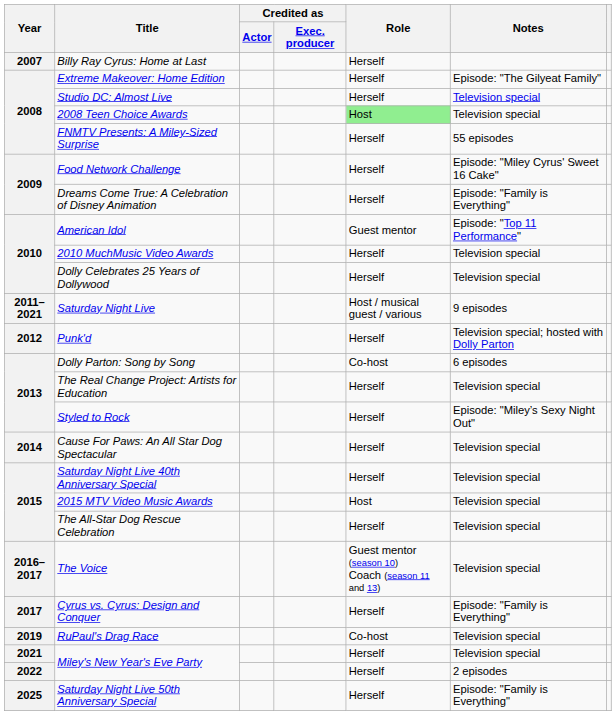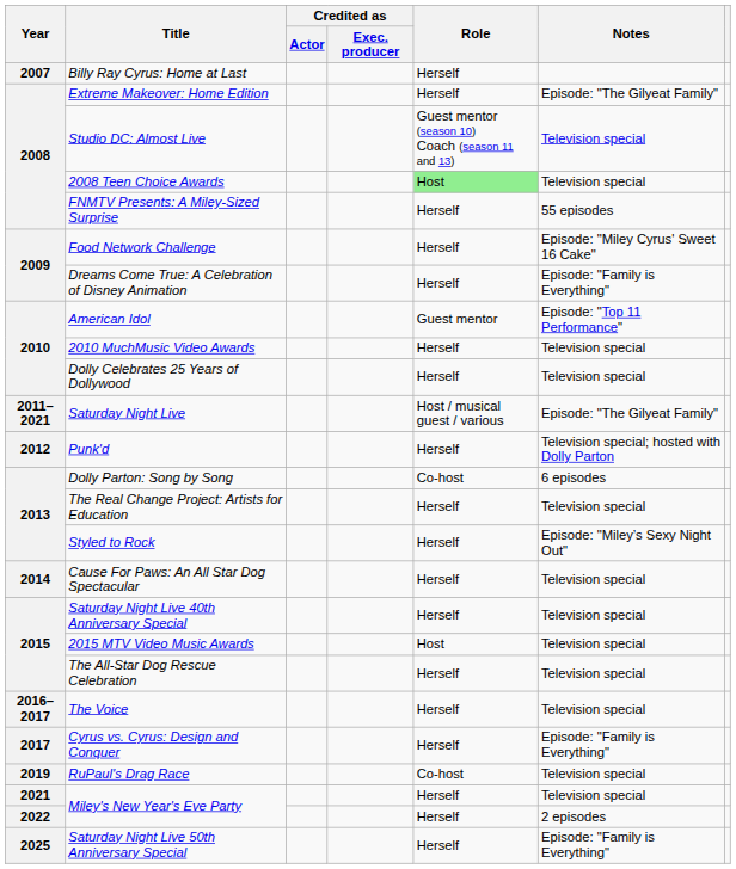Studio DC: Almost Live | Role: Herself -> Guest mentor (season 10) Coach (season 11 and 13)
Saturday Night Live | Notes: 9 episodes -> Episode: "The Gilyeat Family"
The Voice | Role: Guest mentor (season 10) Coach (season 11 and 13) -> Herself
